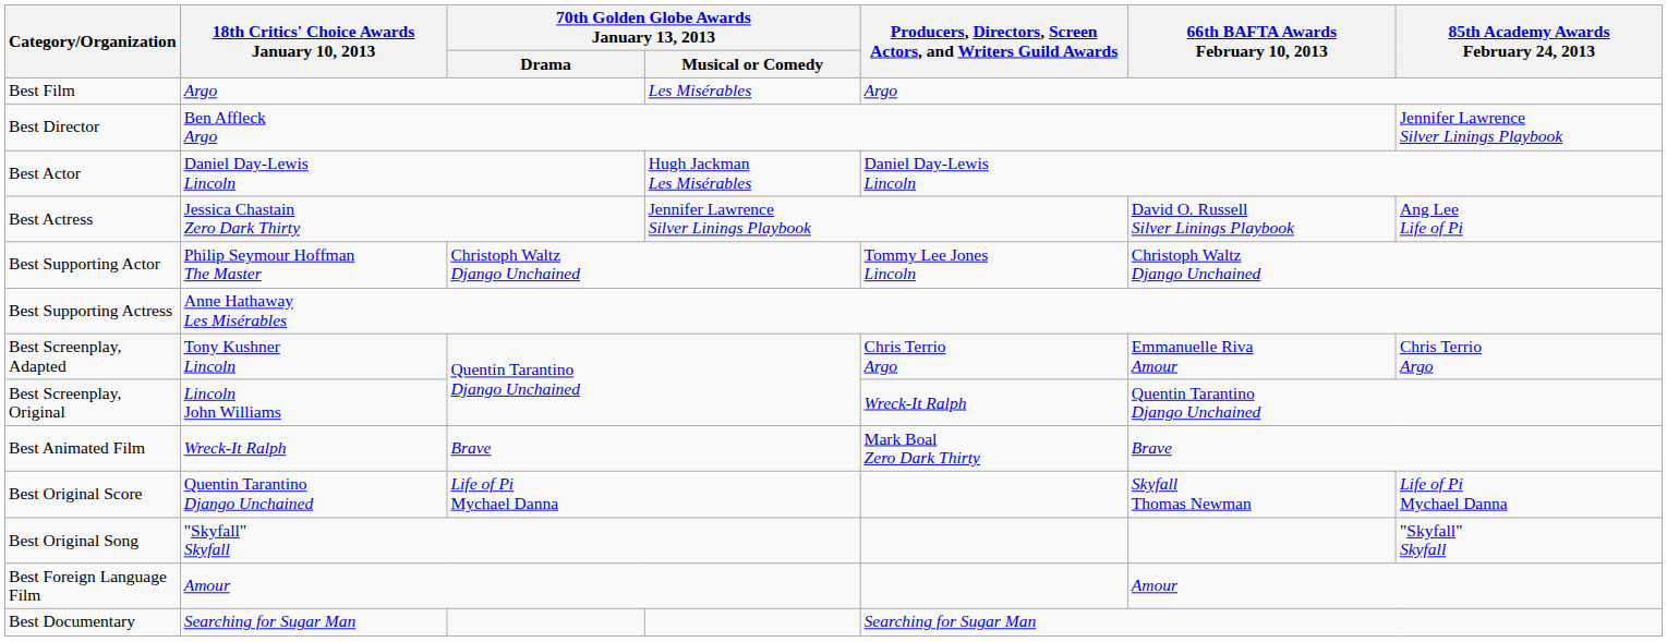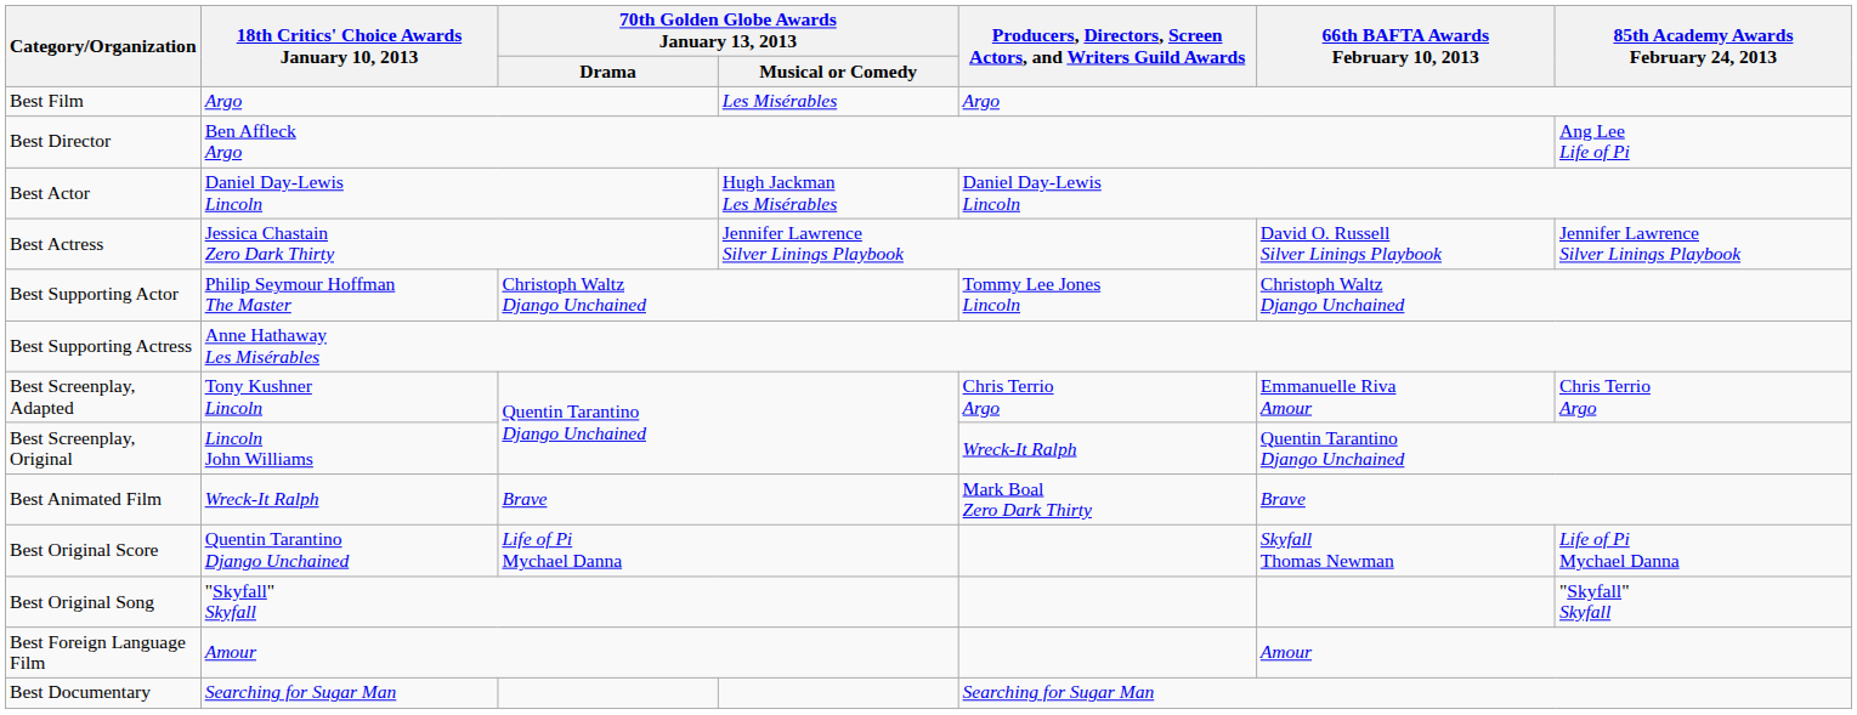Best Director | 85th Academy Awards February 24, 2013: Jennifer Lawrence Silver Linings Playbook -> Ang Lee Life of Pi
Best Actress | 85th Academy Awards February 24, 2013: Ang Lee Life of Pi -> Jennifer Lawrence Silver Linings Playbook
